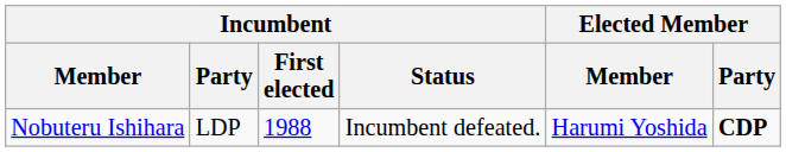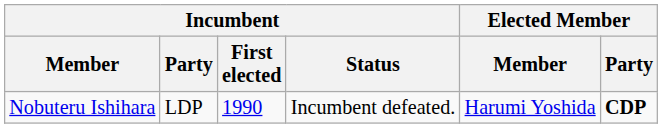Nobuteru Ishihara | Incumbent / First elected: 1988 -> 1990
